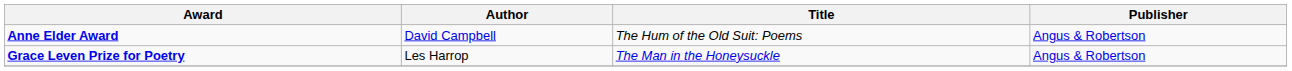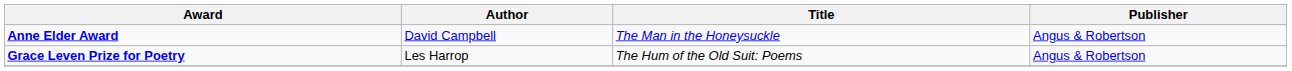Anne Elder Award | Title: The Hum of the Old Suit: Poems -> The Man in the Honeysuckle
Grace Leven Prize for Poetry | Title: The Man in the Honeysuckle -> The Hum of the Old Suit: Poems
